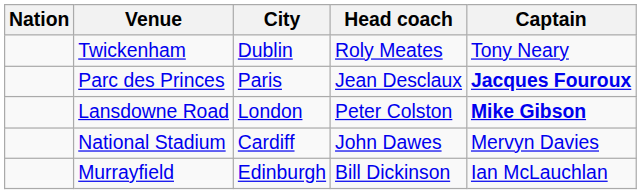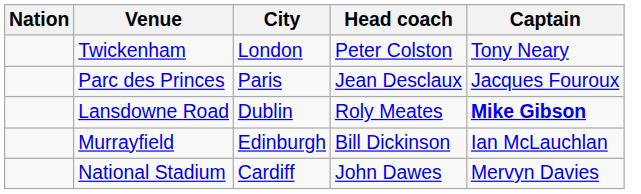Twickenham | City: Dublin -> London
Twickenham | Head coach: Roly Meates -> Peter Colston
Parc des Princes | Captain: bold -> normal
Lansdowne Road | City: London -> Dublin
Lansdowne Road | Head coach: Peter Colston -> Roly Meates
rows swapped: Murrayfield <-> National Stadium
